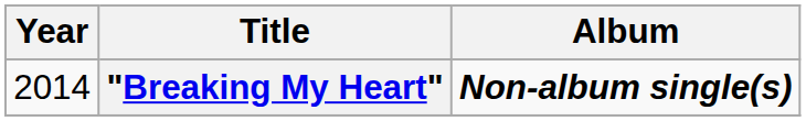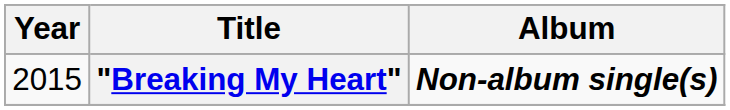"Breaking My Heart" | Year: 2014 -> 2015
